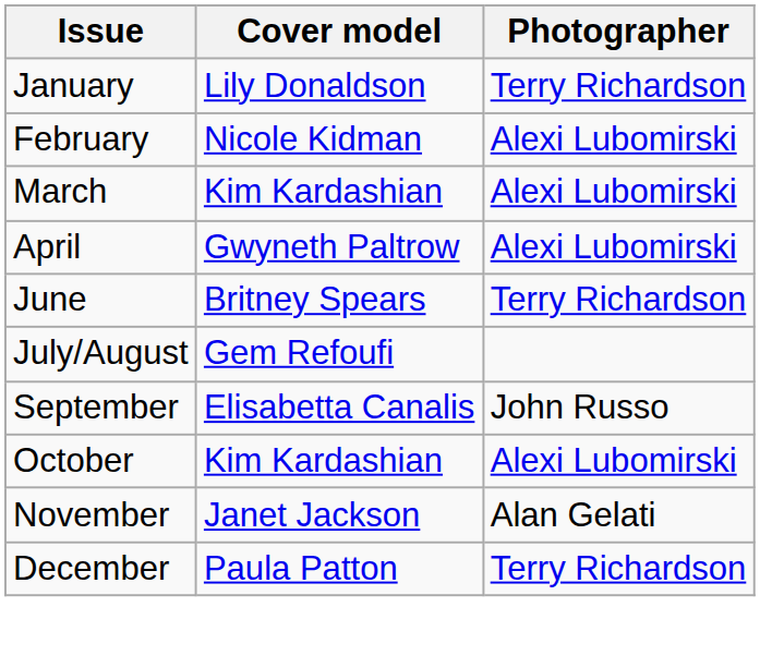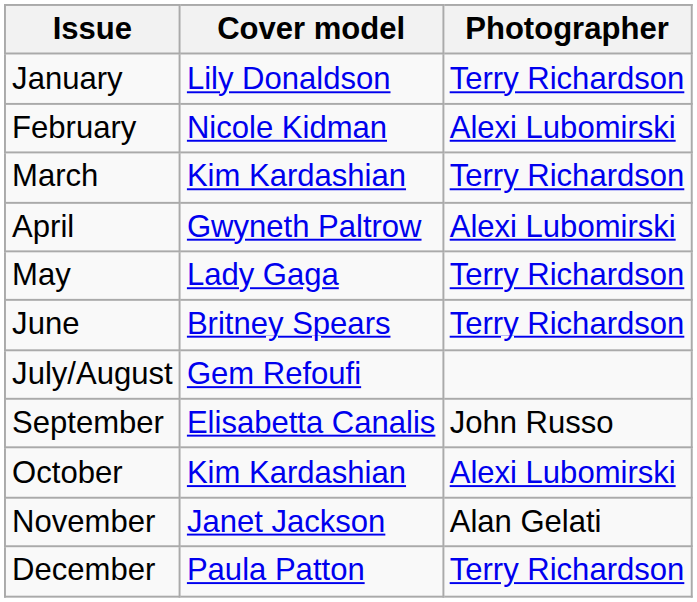March | Photographer: Alexi Lubomirski -> Terry Richardson
+ row: May | Lady Gaga | Terry Richardson
